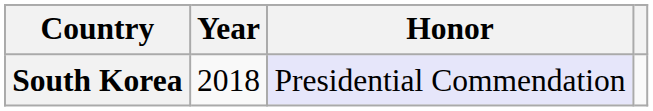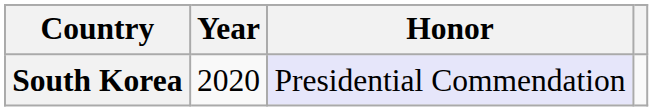South Korea | Year: 2018 -> 2020
